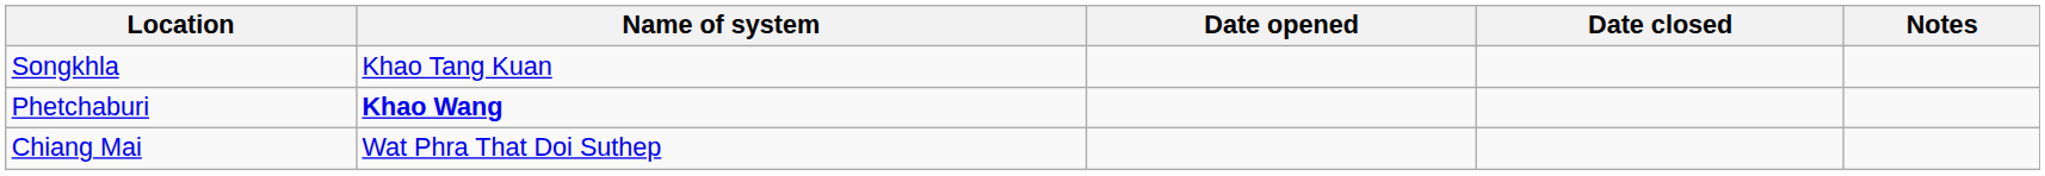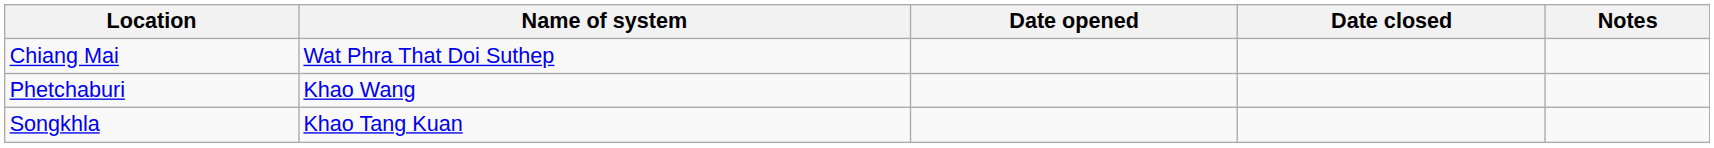rows swapped: Chiang Mai <-> Songkhla
Phetchaburi | Name of system: bold -> normal
